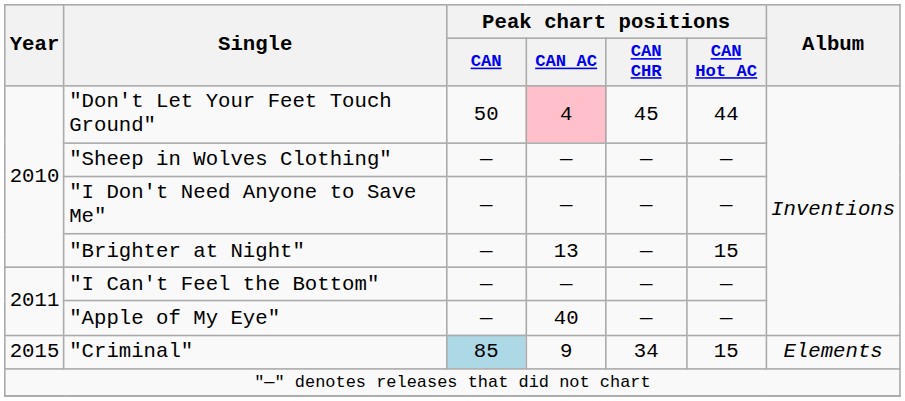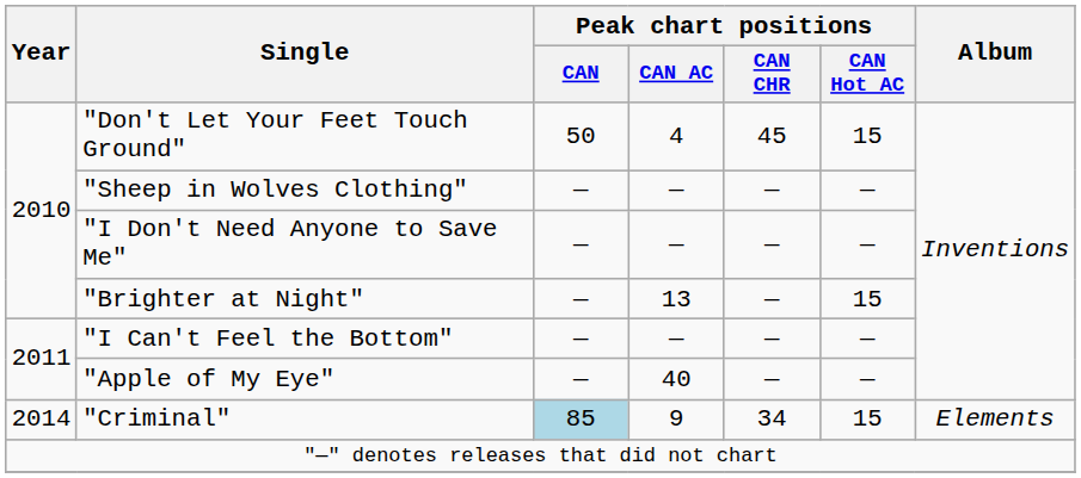"Don't Let Your Feet Touch Ground" | Peak chart positions / CAN AC: pink background -> no background
"Don't Let Your Feet Touch Ground" | Peak chart positions / CAN Hot AC: 44 -> 15
"Criminal" | Year: 2015 -> 2014
